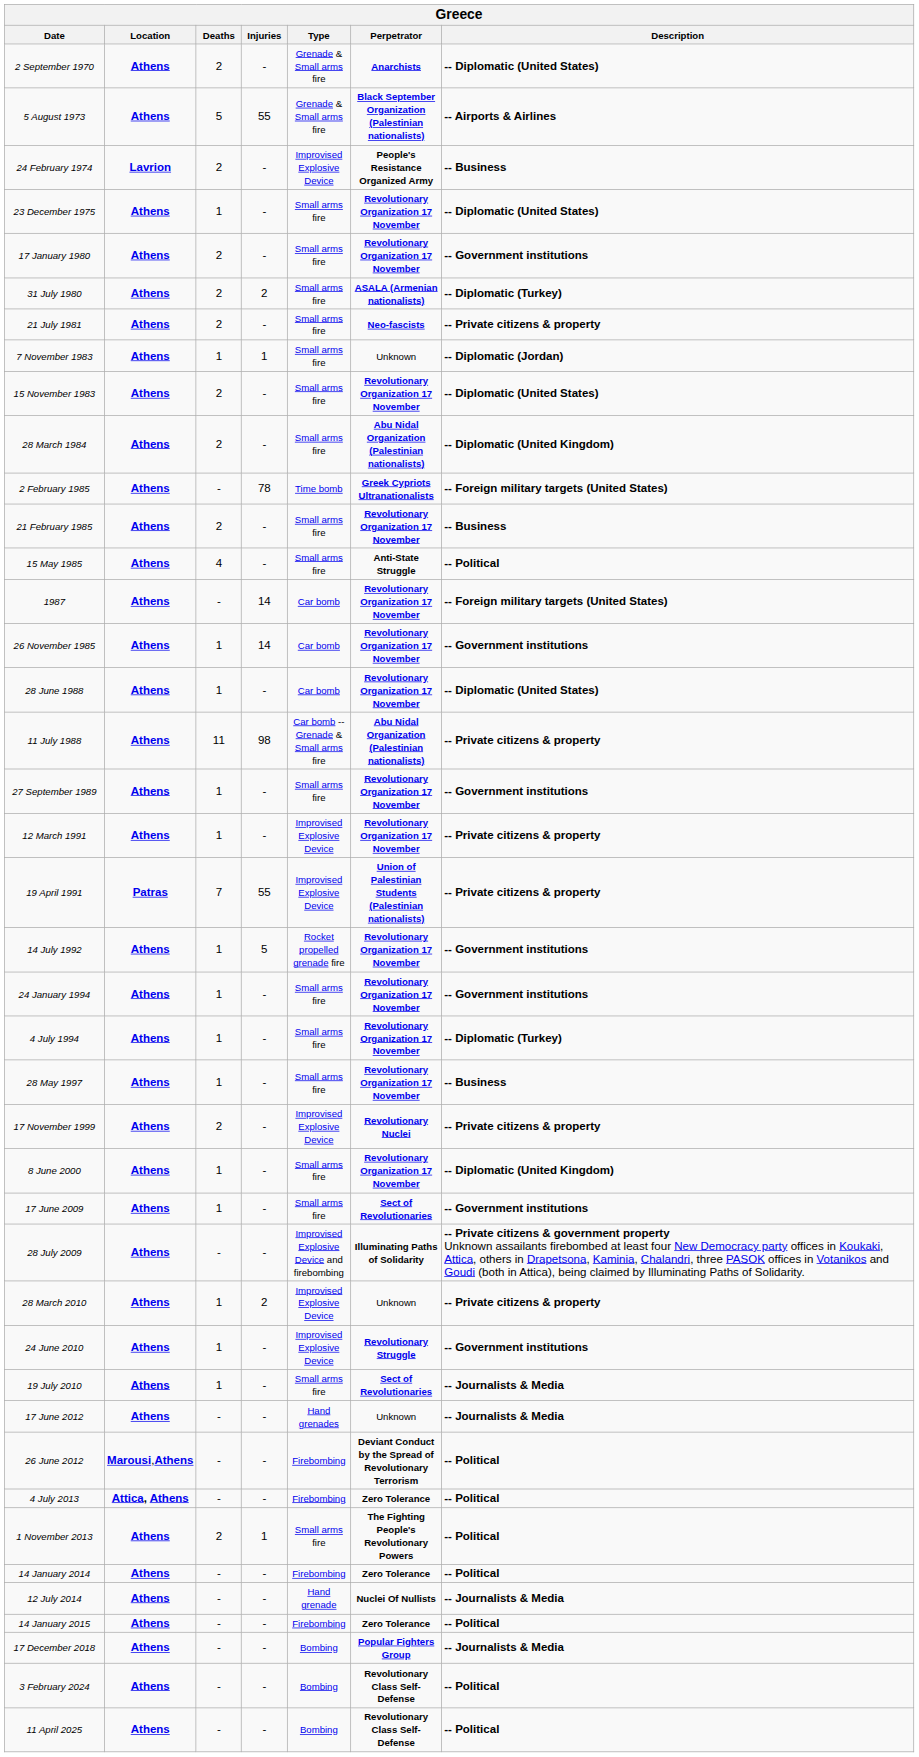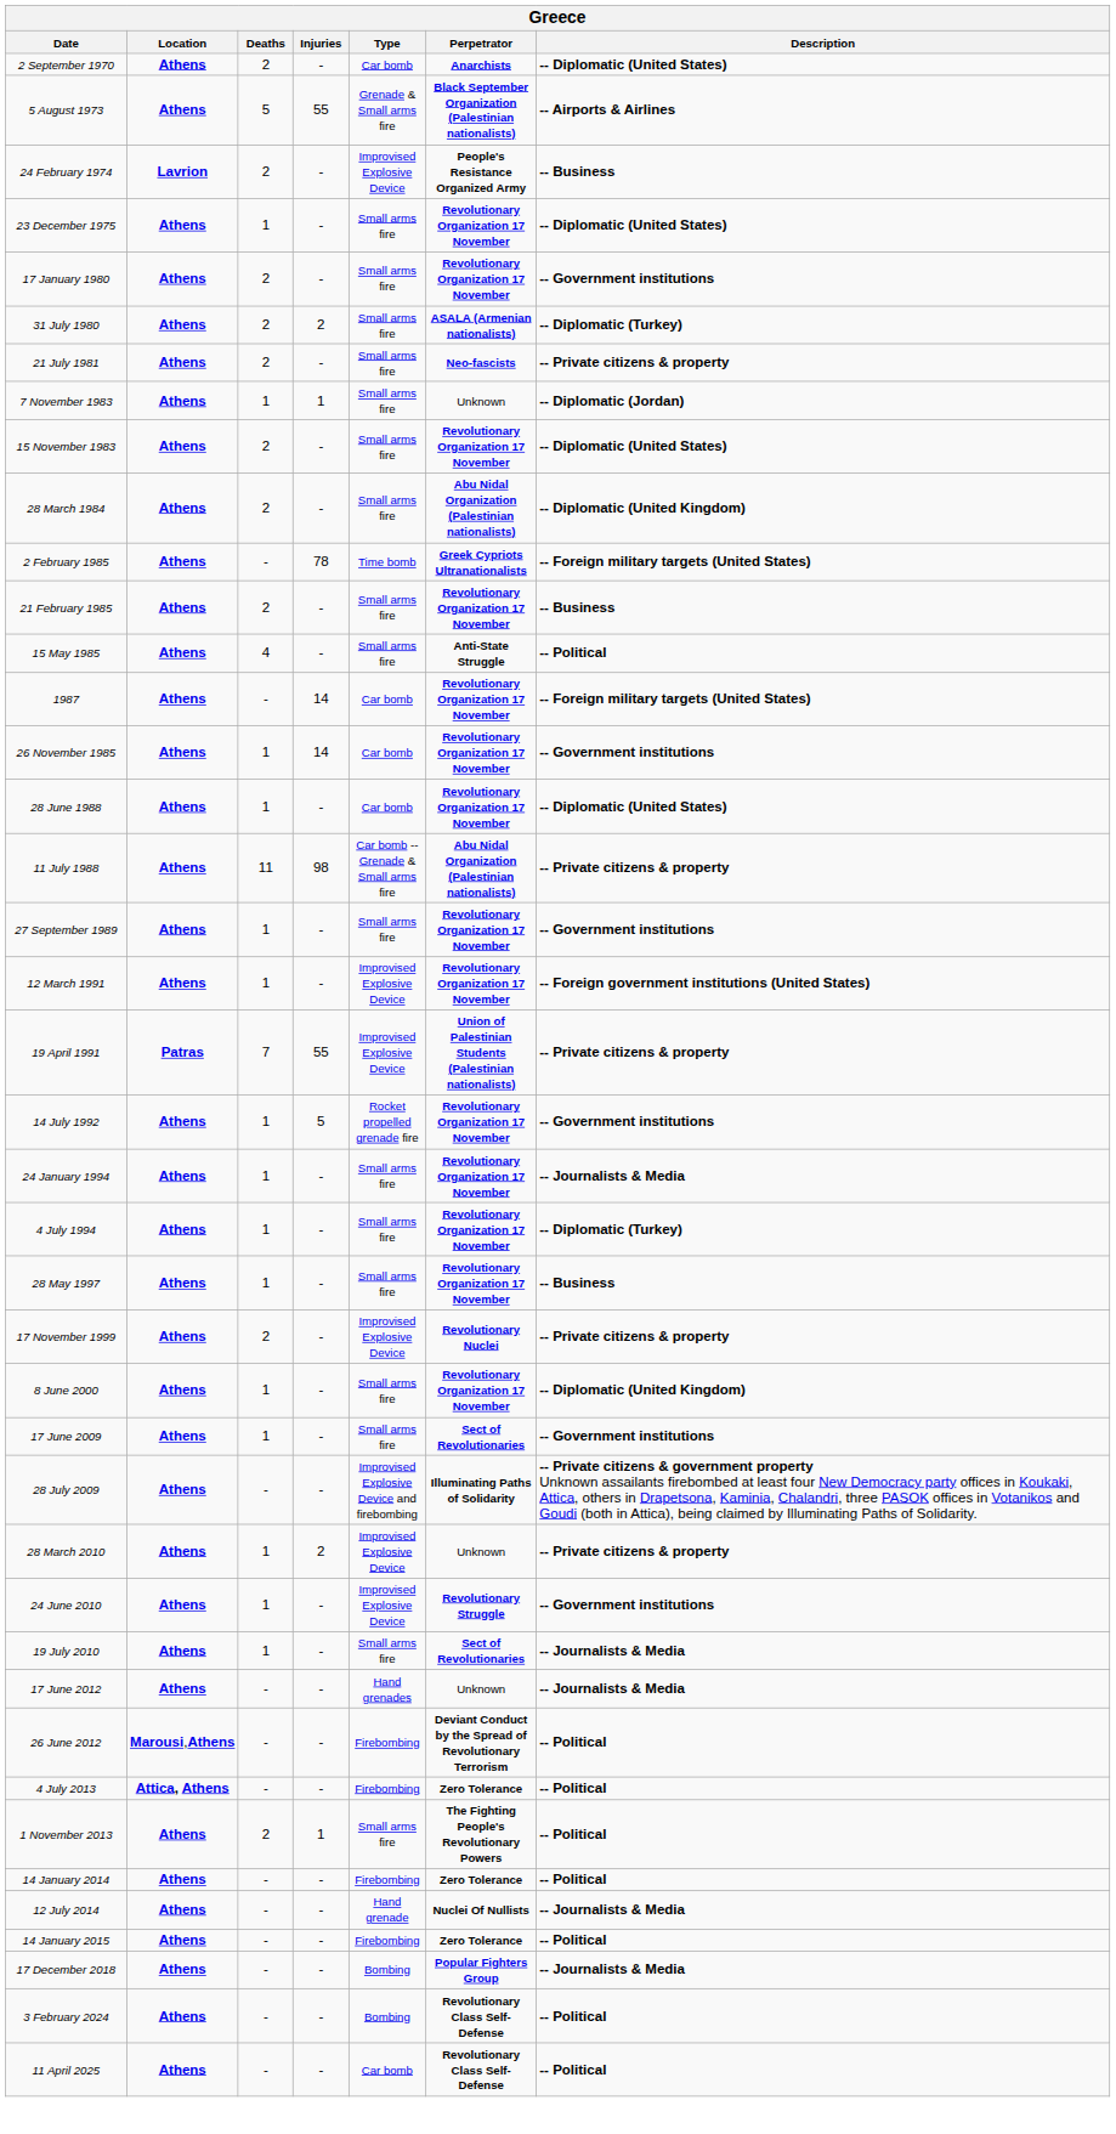2 September 1970 | Type: Grenade & Small arms fire -> Car bomb
12 March 1991 | Description: -- Private citizens & property -> -- Foreign government institutions (United States)
24 January 1994 | Description: -- Government institutions -> -- Journalists & Media
11 April 2025 | Type: Bombing -> Car bomb
